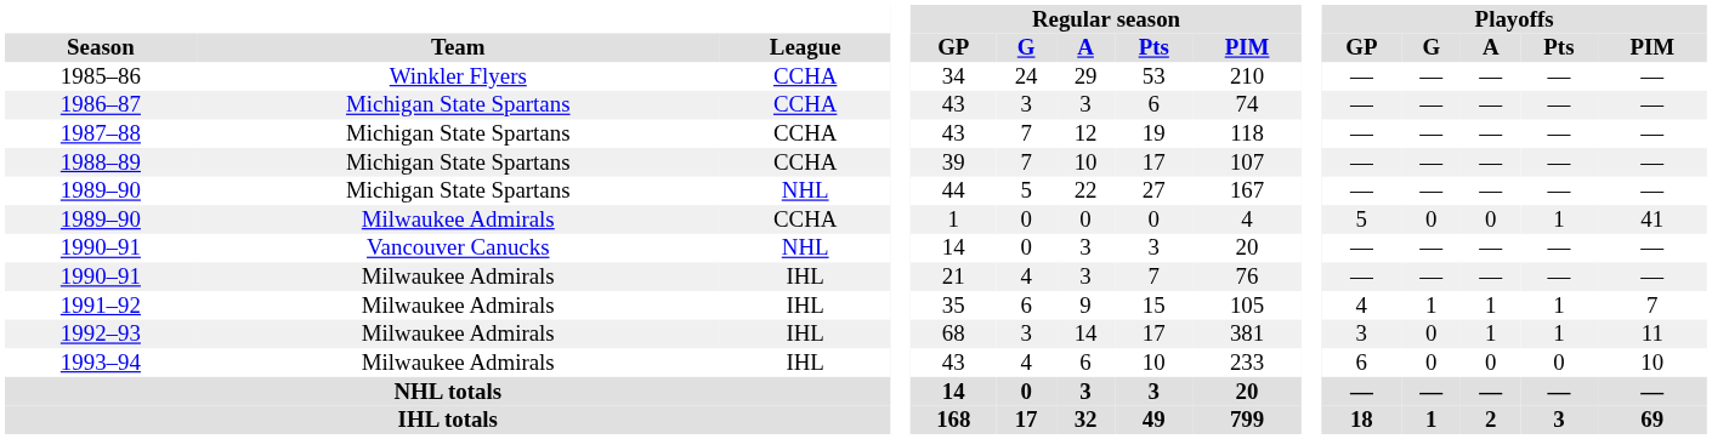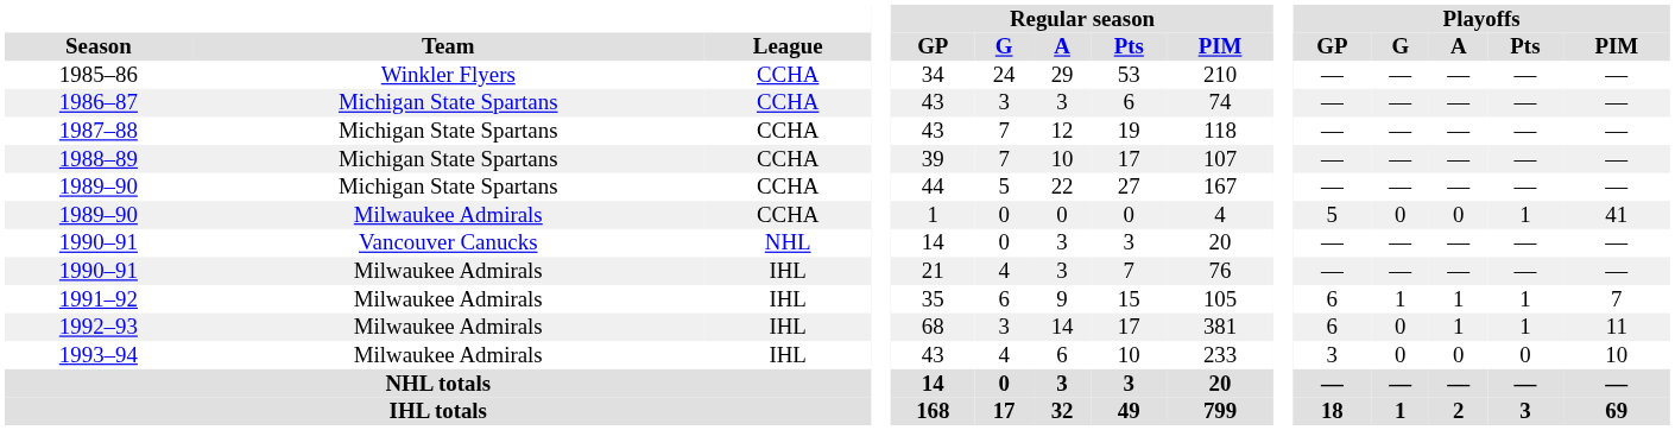1989–90 / Michigan State Spartans | League: NHL -> CCHA
1991–92 | Playoffs / GP: 4 -> 6
1992–93 | Playoffs / GP: 3 -> 6
1993–94 | Playoffs / GP: 6 -> 3
